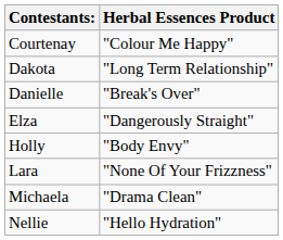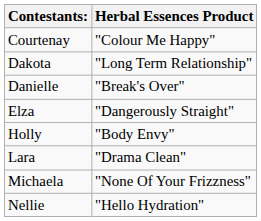Lara | Herbal Essences Product: "None Of Your Frizzness" -> "Drama Clean"
Michaela | Herbal Essences Product: "Drama Clean" -> "None Of Your Frizzness"
